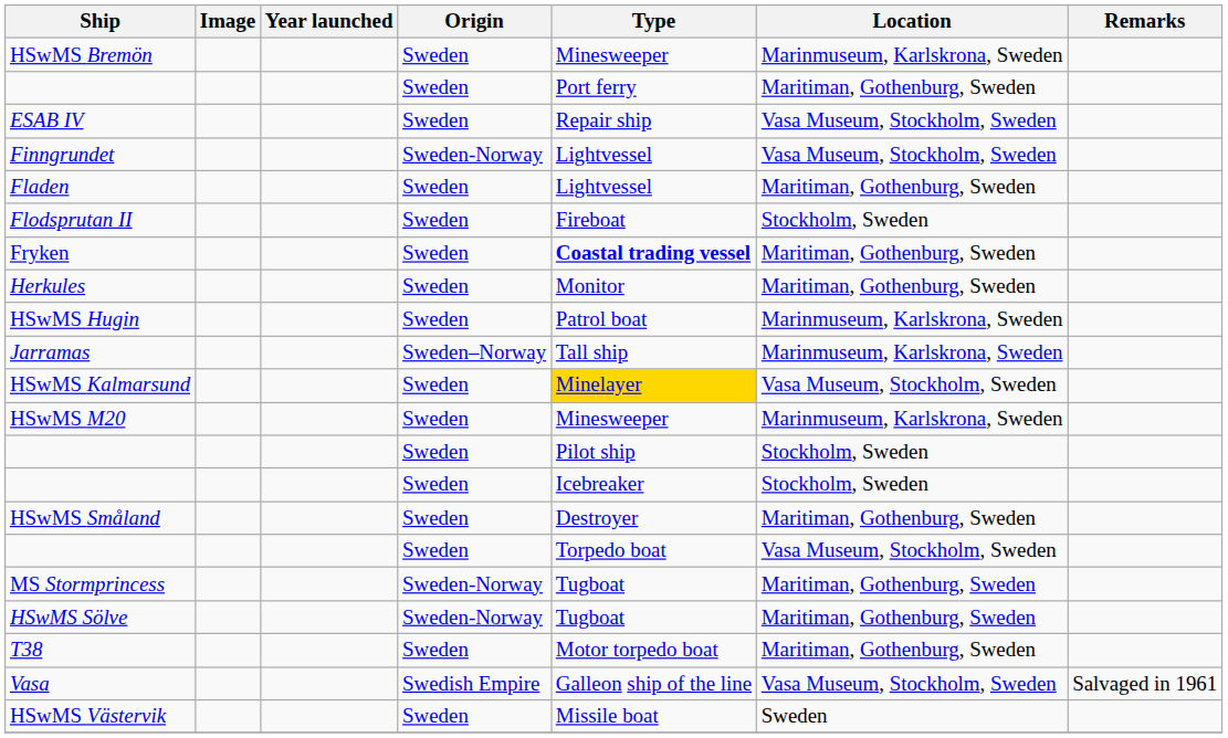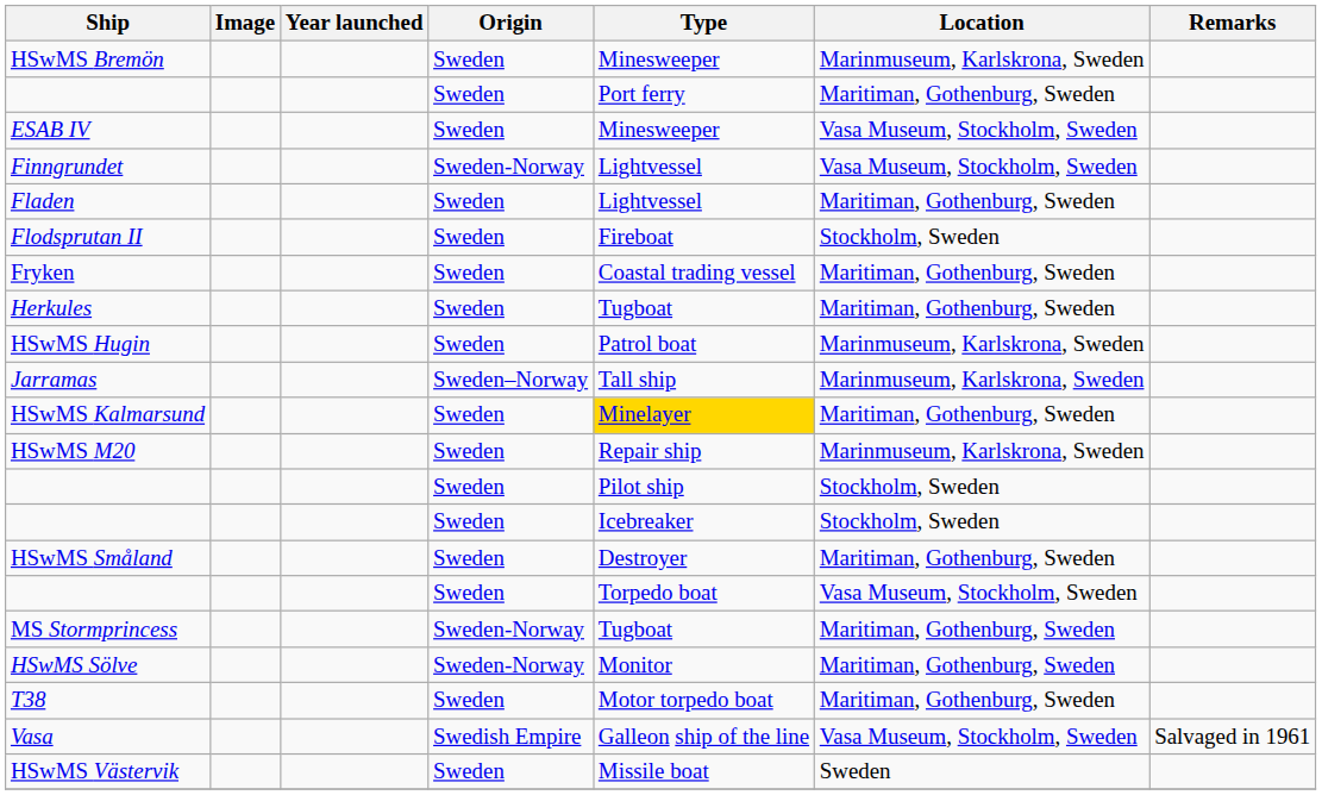ESAB IV | Type: Repair ship -> Minesweeper
Fryken | Type: bold -> normal
Herkules | Type: Monitor -> Tugboat
HSwMS Kalmarsund | Location: Vasa Museum, Stockholm, Sweden -> Maritiman, Gothenburg, Sweden
HSwMS M20 | Type: Minesweeper -> Repair ship
HSwMS Sölve | Type: Tugboat -> Monitor
